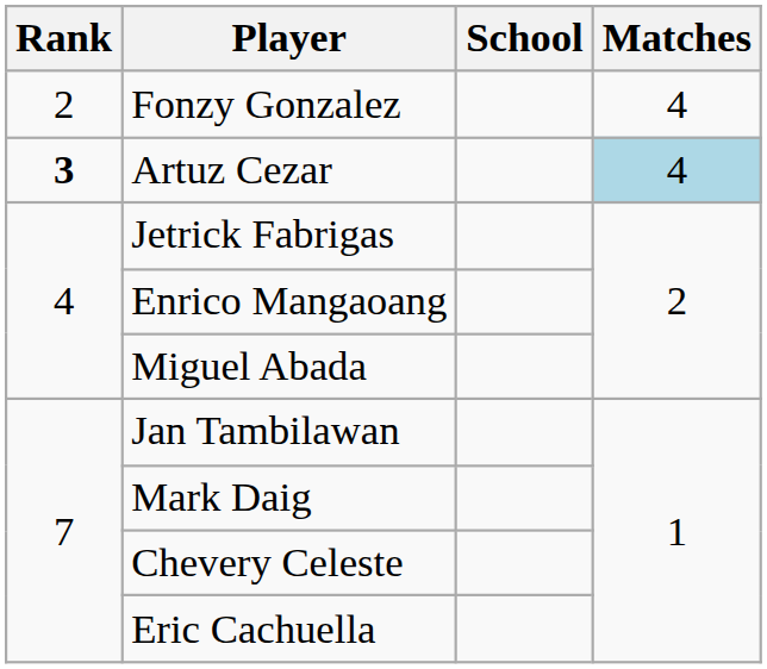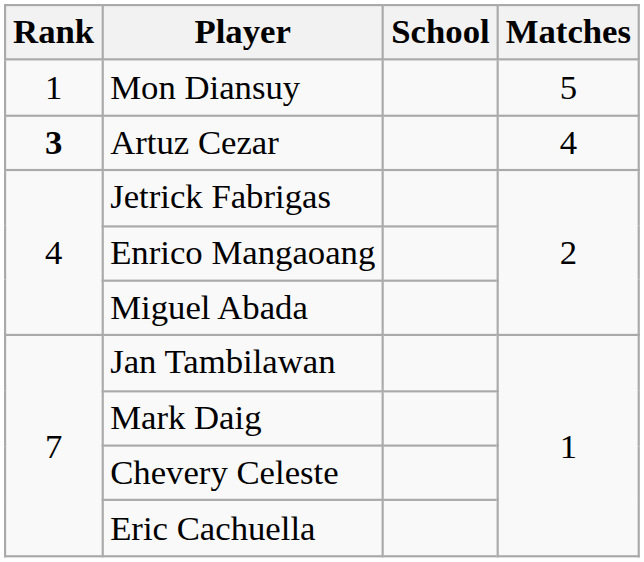+ row: 1 | Mon Diansuy | 5
- row: 2 | Fonzy Gonzalez | 4
Artuz Cezar | Matches: lightblue background -> no background
